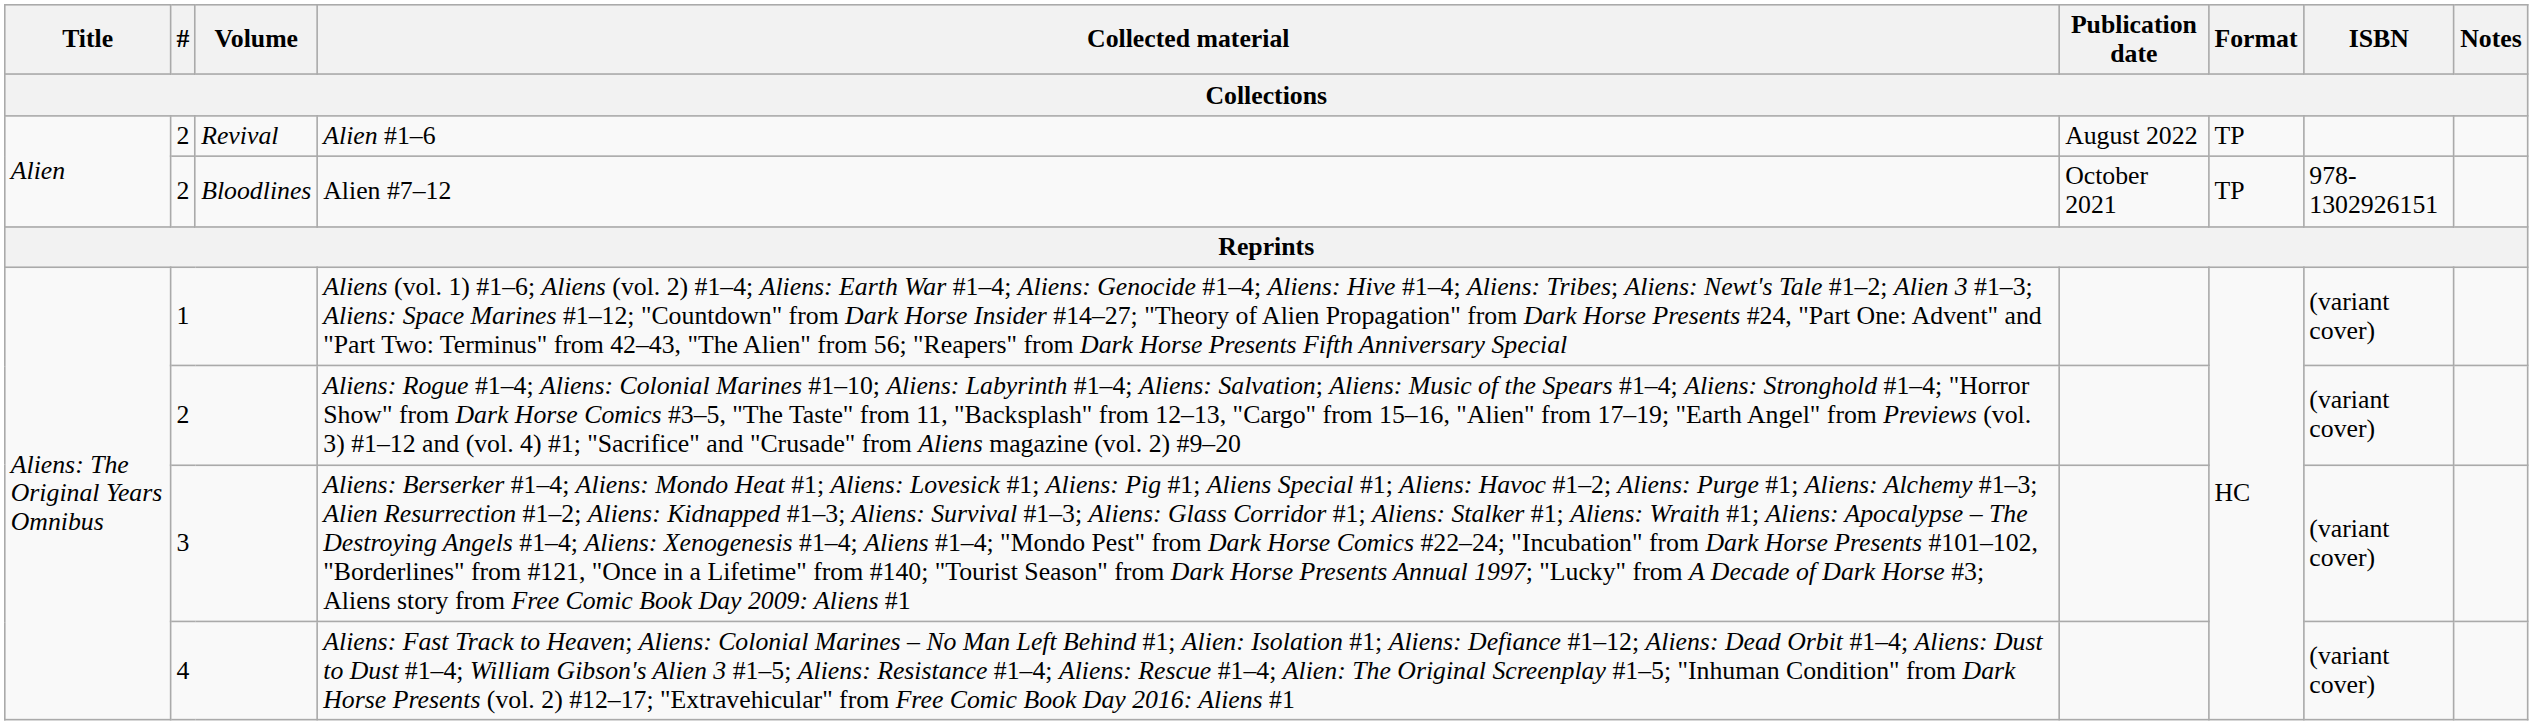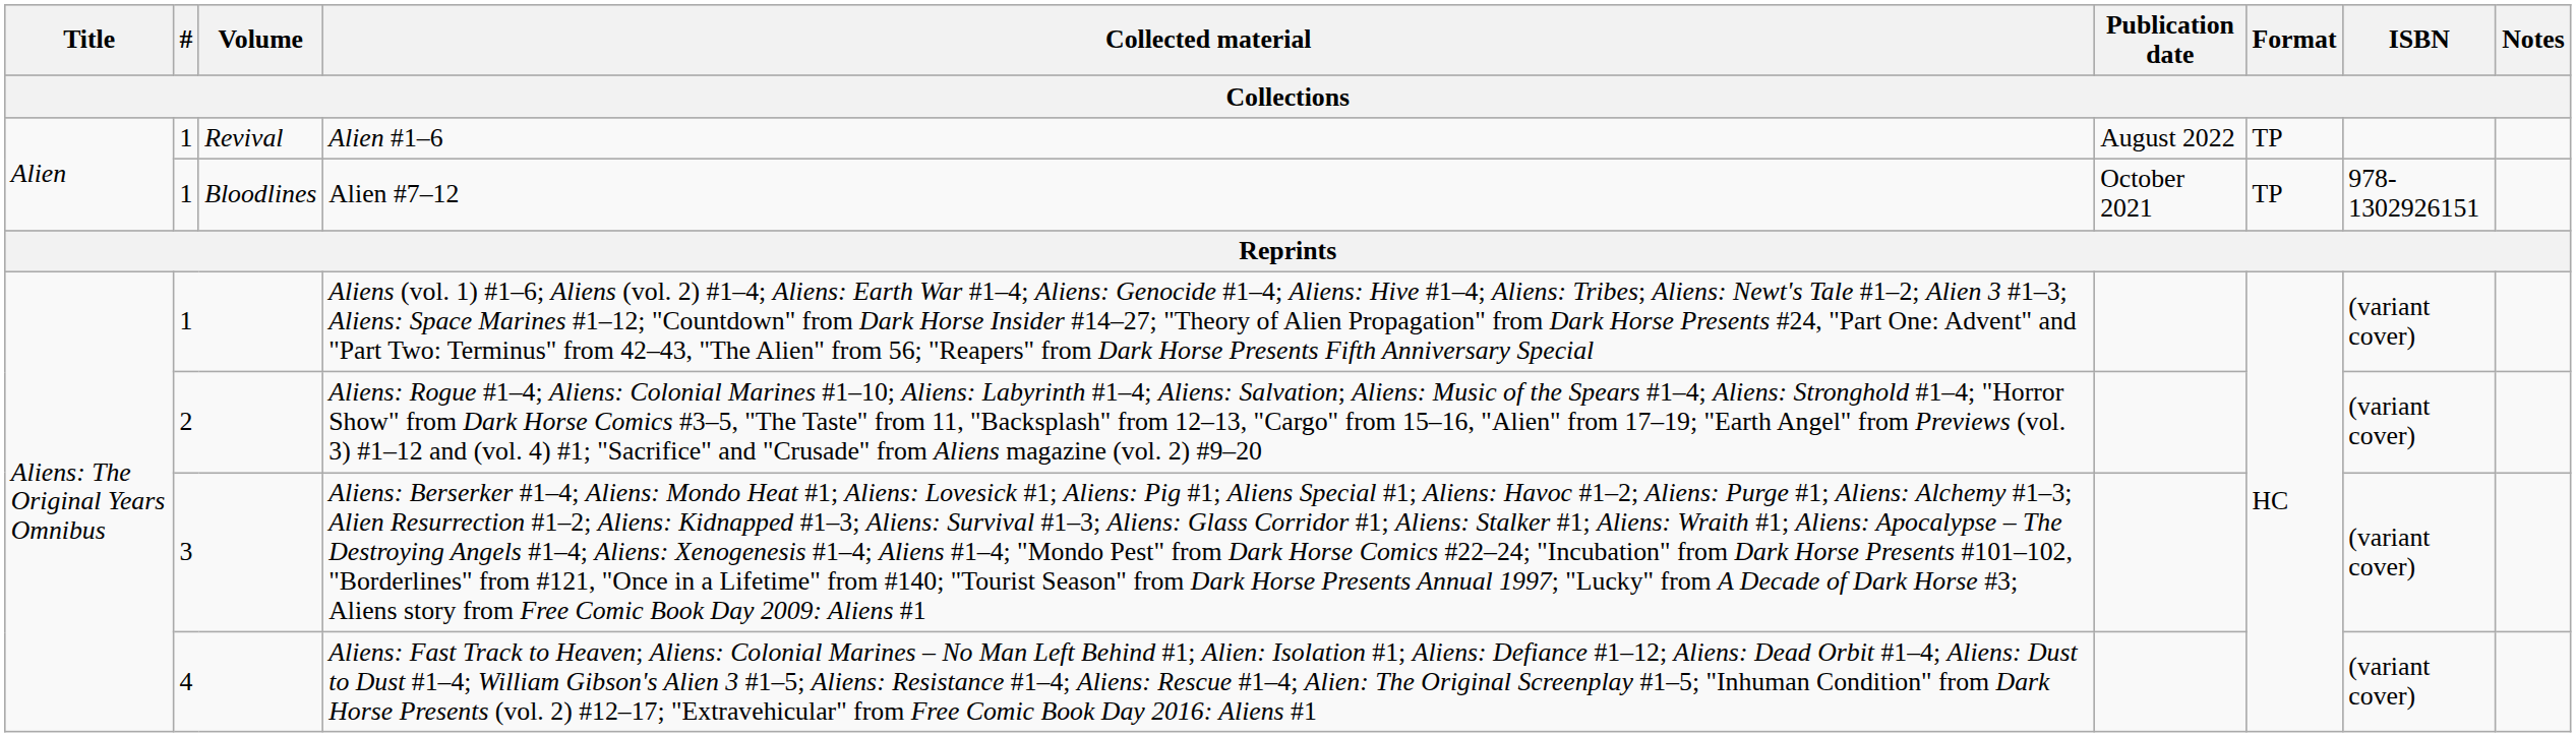Alien #1–6 | #: 2 -> 1
Alien #7–12 | #: 2 -> 1
